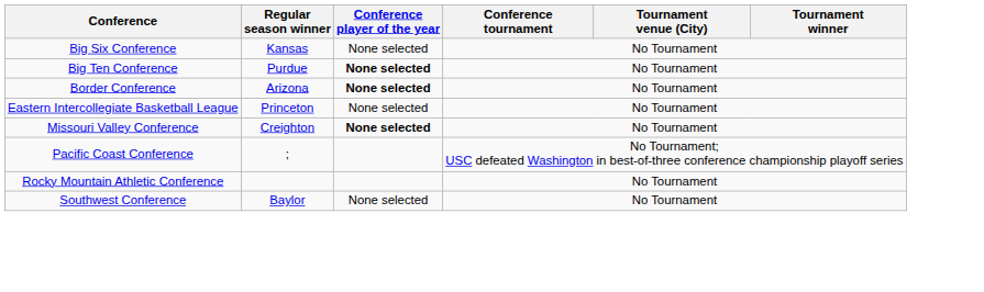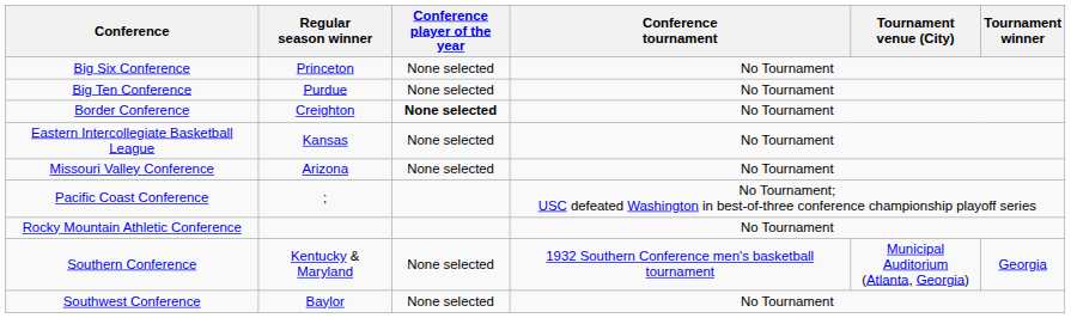Big Six Conference | Regular season winner: Kansas -> Princeton
Big Ten Conference | Conference player of the year: bold -> normal
Border Conference | Regular season winner: Arizona -> Creighton
Eastern Intercollegiate Basketball League | Regular season winner: Princeton -> Kansas
Missouri Valley Conference | Regular season winner: Creighton -> Arizona
Missouri Valley Conference | Conference player of the year: bold -> normal
+ row: Southern Conference | Kentucky & Maryland | None selected | 1932 Southern Conference men's basketball tournament | Municipal Auditorium (Atlanta, Georgia) | Georgia
